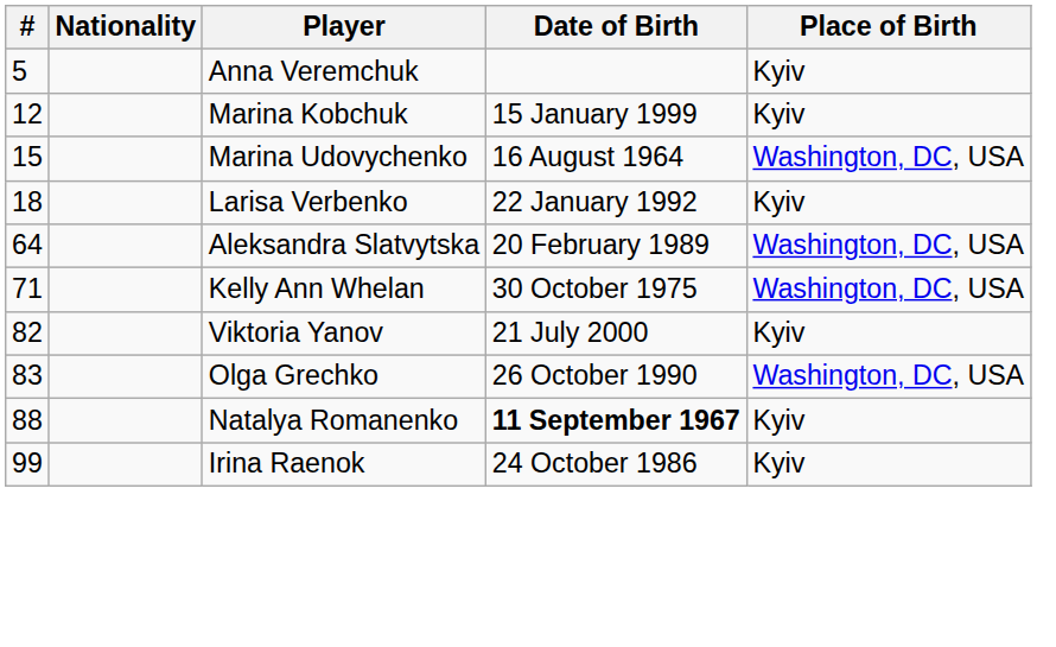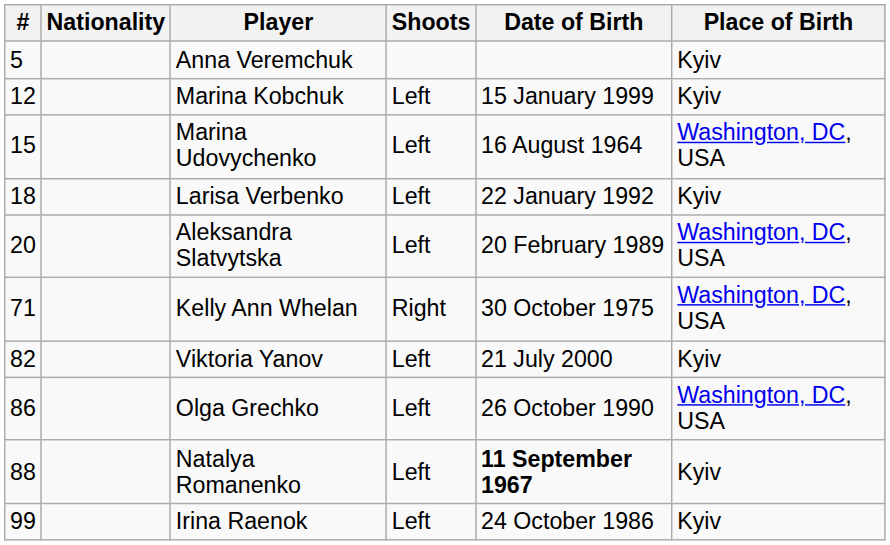+ column: Shoots | Left | Left | Left | Left | Right | Left | Left | Left | Left
Aleksandra Slatvytska | #: 64 -> 20
Olga Grechko | #: 83 -> 86
